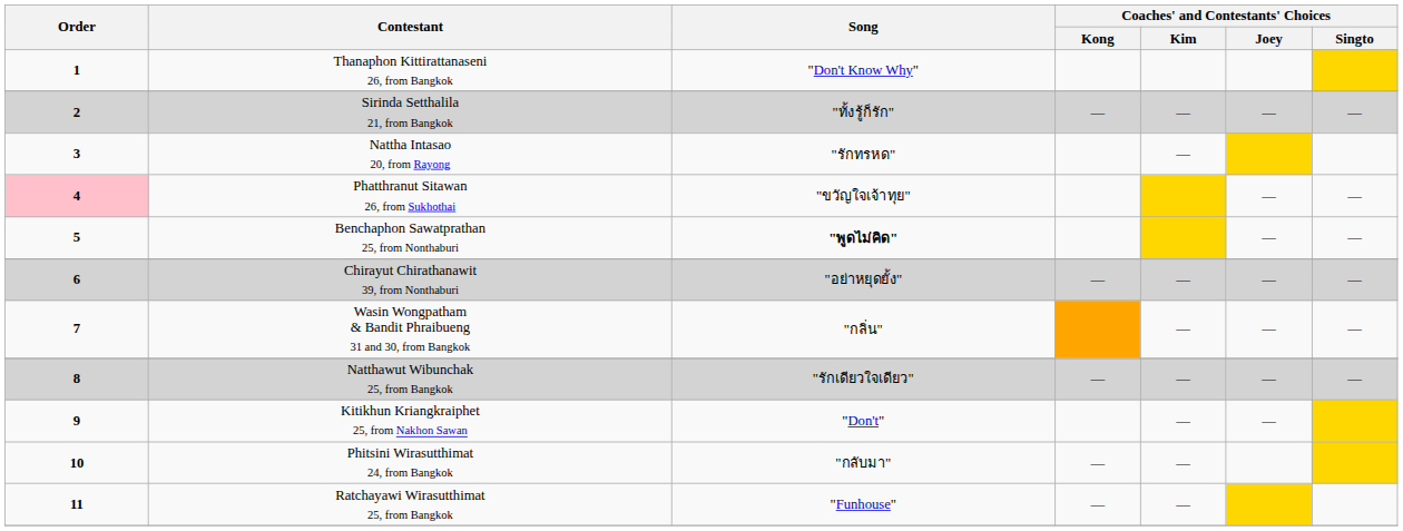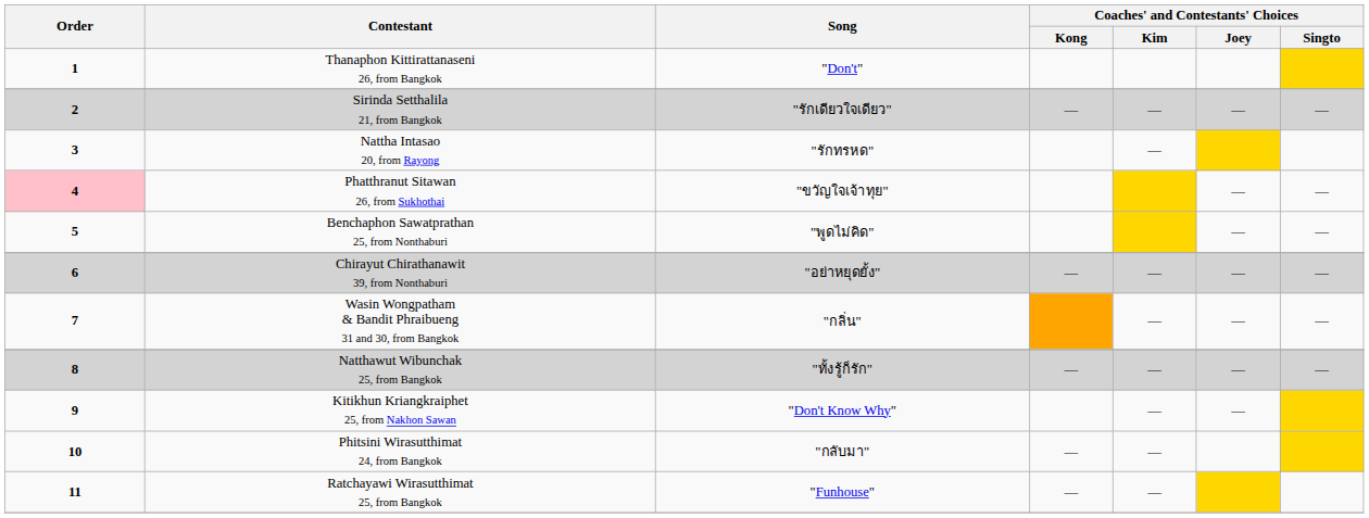Thanaphon Kittirattanaseni 26, from Bangkok | Song: "Don't Know Why" -> "Don't"
Sirinda Setthalila 21, from Bangkok | Song: "ทั้งรู้ก็รัก" -> "รักเดียวใจเดียว"
Benchaphon Sawatprathan 25, from Nonthaburi | Song: bold -> normal
Natthawut Wibunchak 25, from Bangkok | Song: "รักเดียวใจเดียว" -> "ทั้งรู้ก็รัก"
Kitikhun Kriangkraiphet 25, from Nakhon Sawan | Song: "Don't" -> "Don't Know Why"
